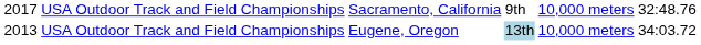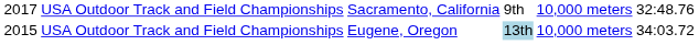USA Outdoor Track and Field Championships / Eugene, Oregon | column 1: 2013 -> 2015
